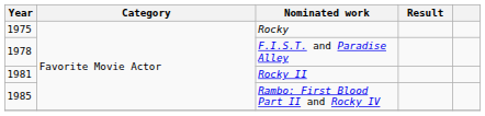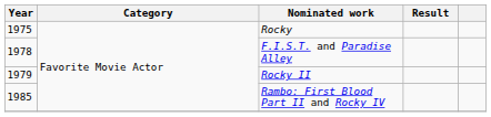Rocky II | Year: 1981 -> 1979
